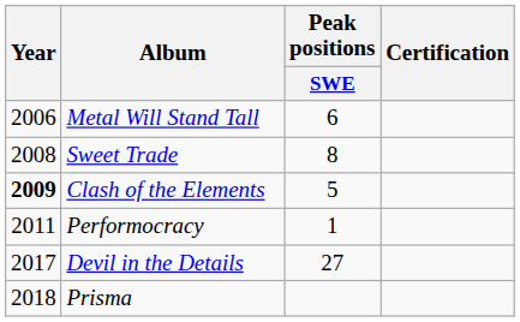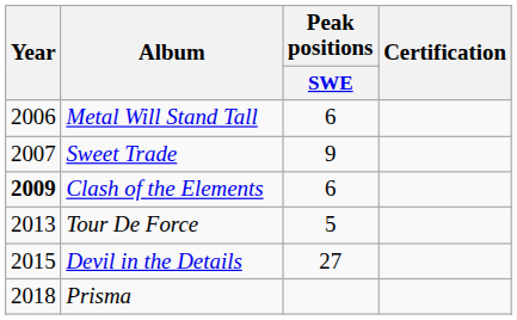Sweet Trade | Year: 2008 -> 2007
Sweet Trade | Peak positions / SWE: 8 -> 9
Clash of the Elements | Peak positions / SWE: 5 -> 6
- row: 2011 | Performocracy | 1
+ row: 2013 | Tour De Force | 5
Devil in the Details | Year: 2017 -> 2015
